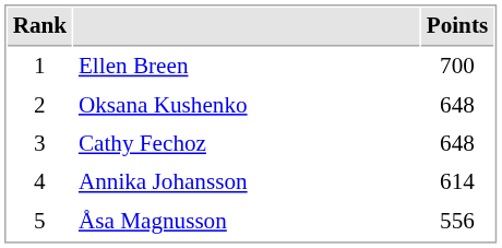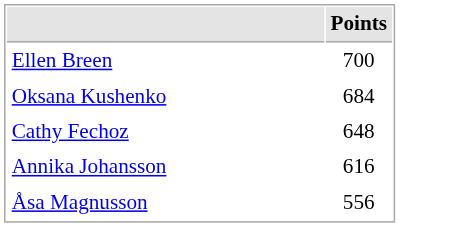- column: Rank | 1 | 2 | 3 | 4 | 5
Oksana Kushenko | Points: 648 -> 684
Annika Johansson | Points: 614 -> 616
